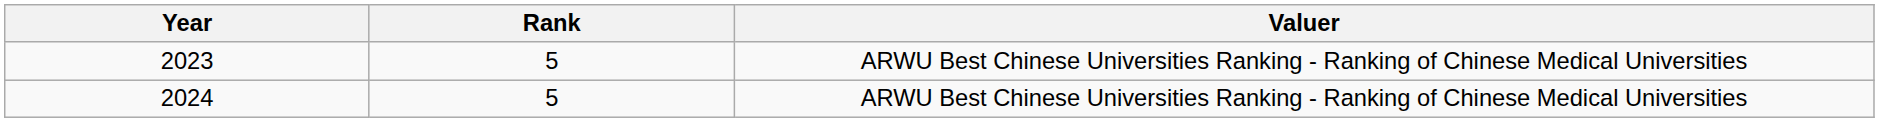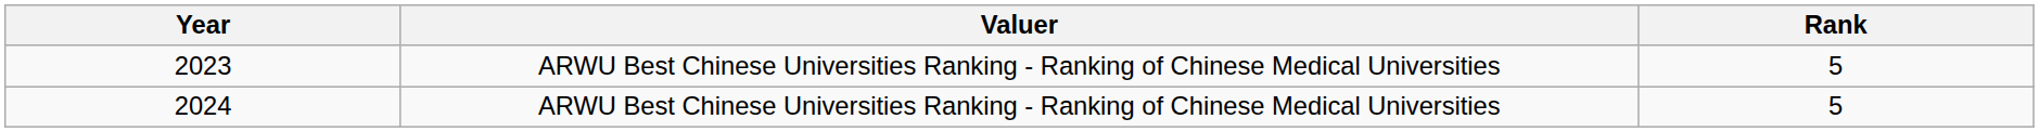columns swapped: Rank <-> Valuer
